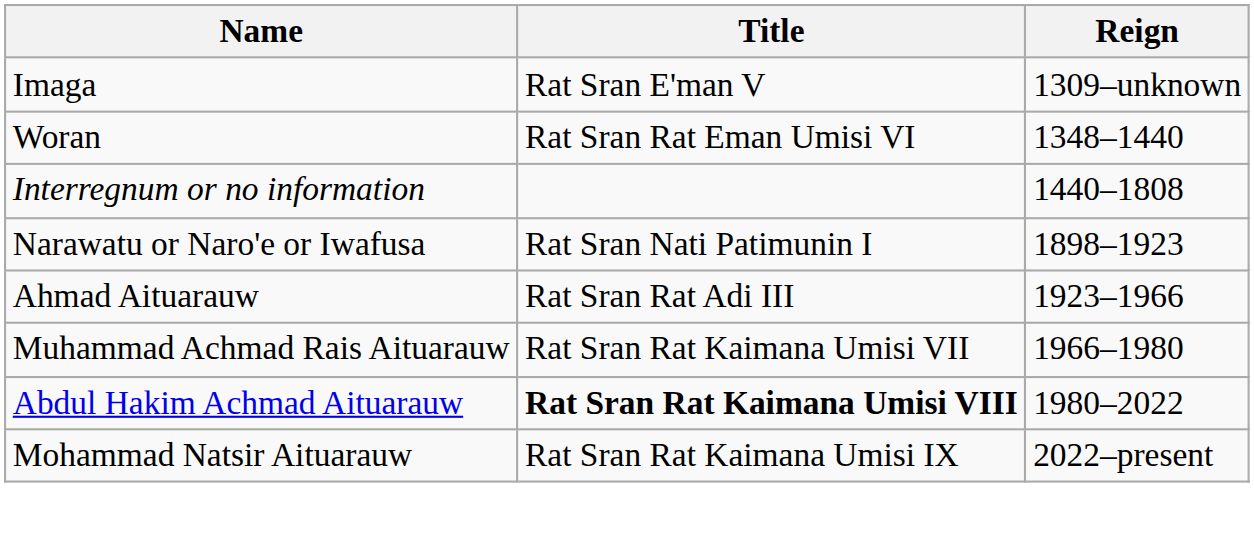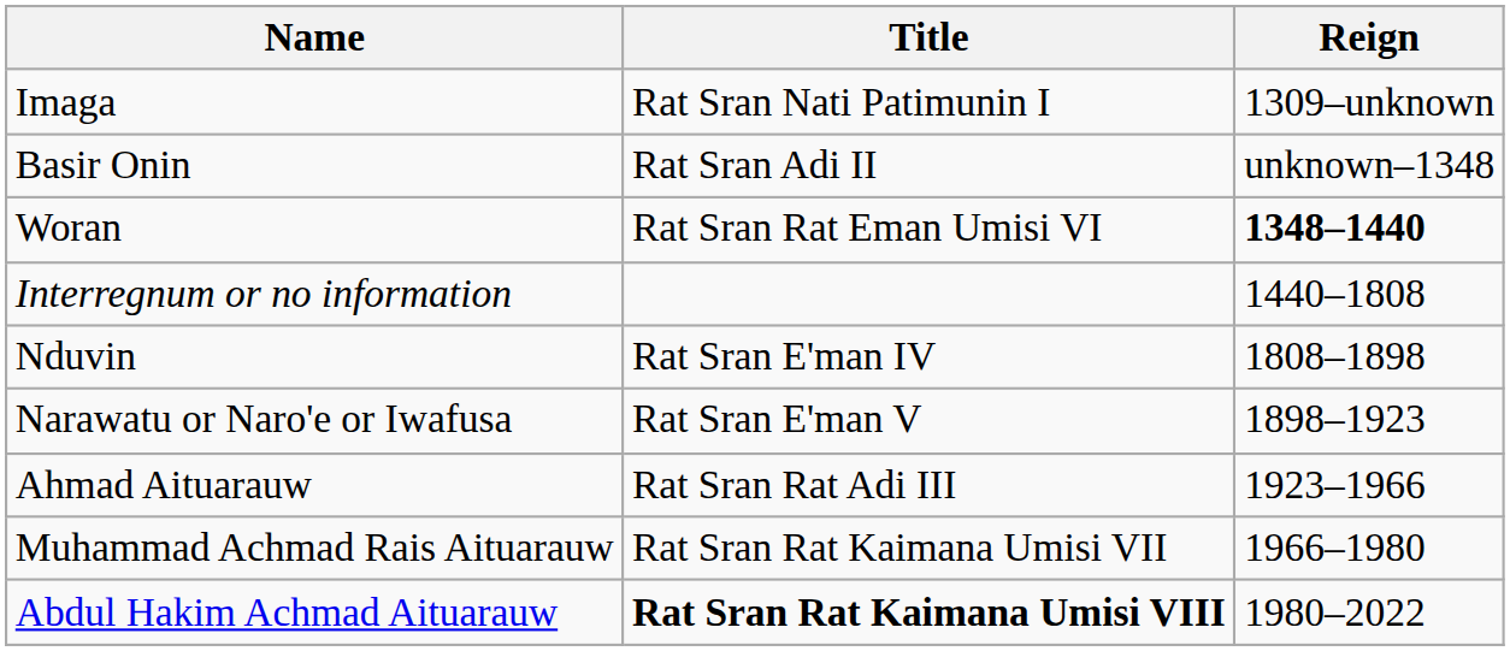Imaga | Title: Rat Sran E'man V -> Rat Sran Nati Patimunin I
+ row: Basir Onin | Rat Sran Adi II | unknown–1348
Woran | Reign: normal -> bold
+ row: Nduvin | Rat Sran E'man IV | 1808–1898
Narawatu or Naro'e or Iwafusa | Title: Rat Sran Nati Patimunin I -> Rat Sran E'man V
- row: Mohammad Natsir Aituarauw | Rat Sran Rat Kaimana Umisi IX | 2022–present
